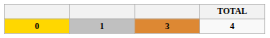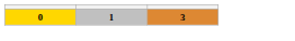- column: TOTAL | 4
